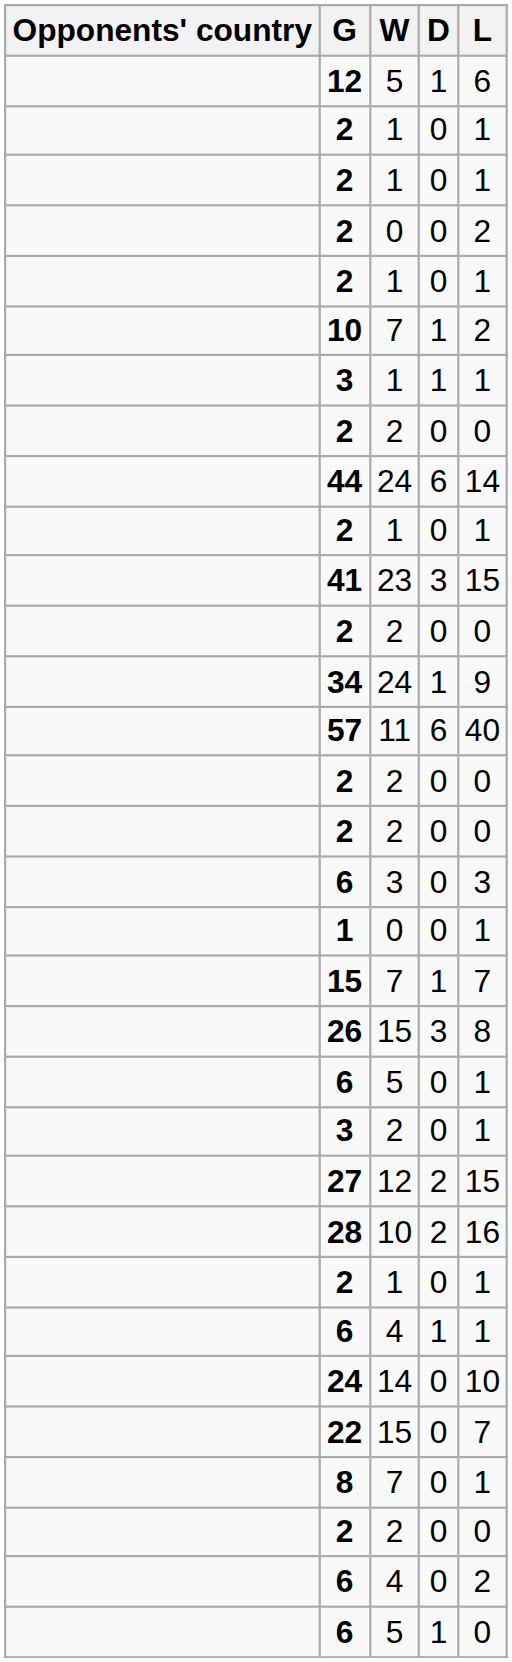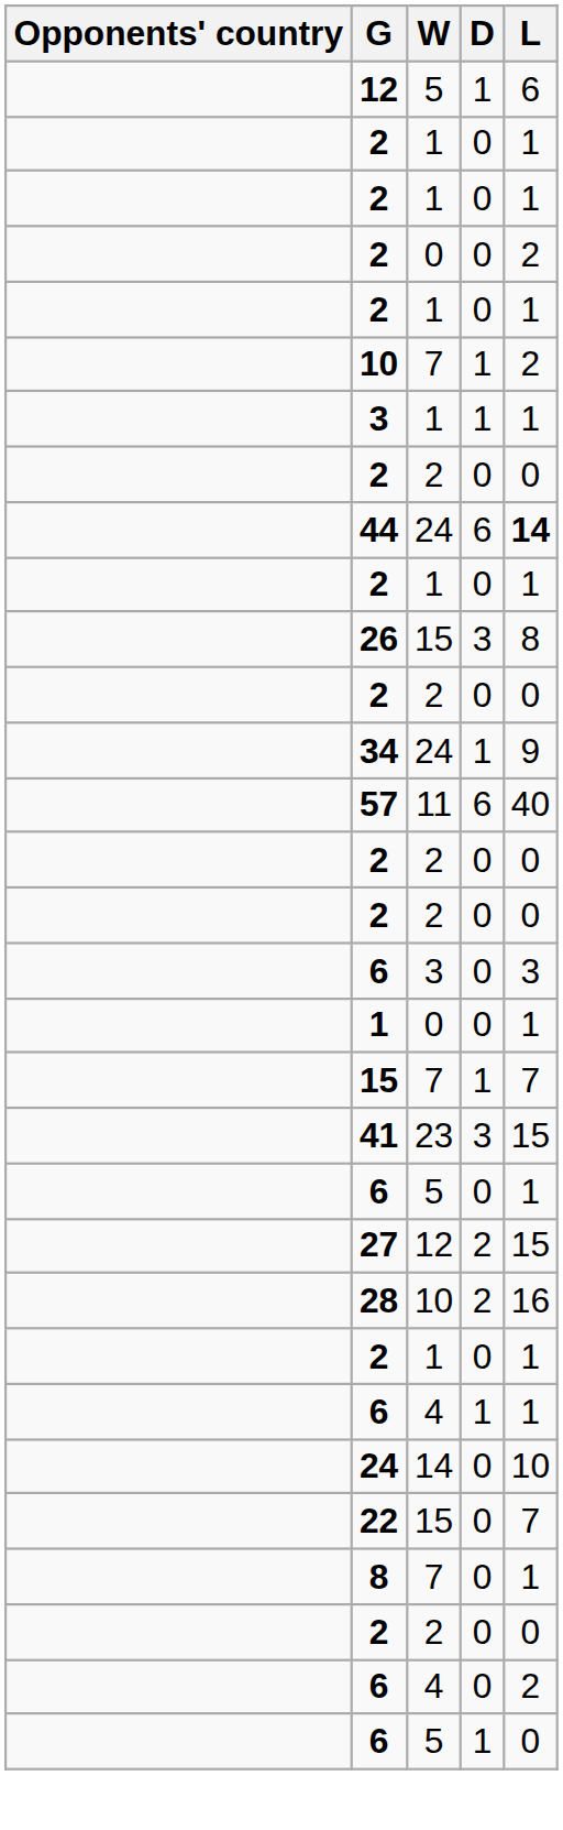44 | L: normal -> bold
rows swapped: 26 <-> 41
- row: 3 | 2 | 0 | 1
